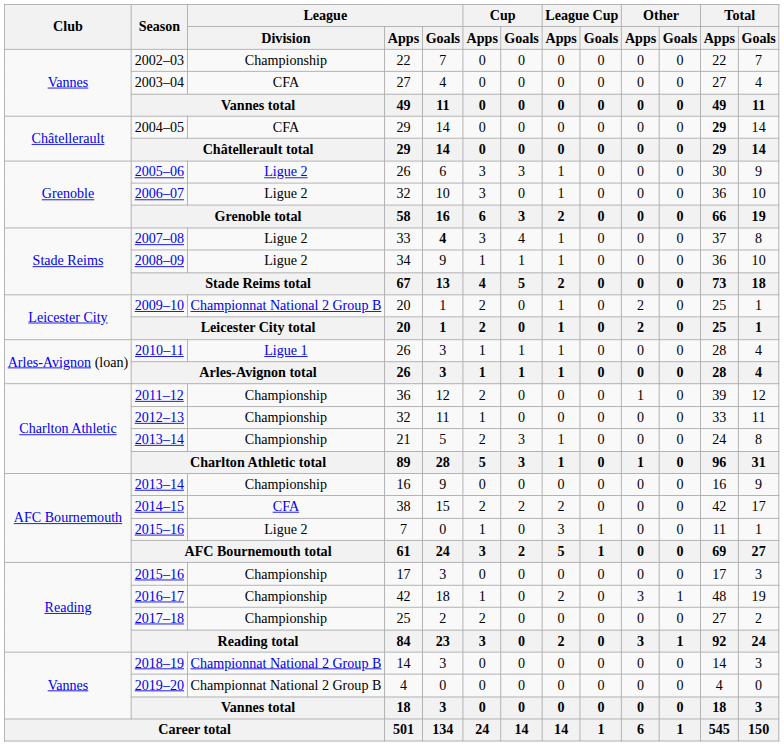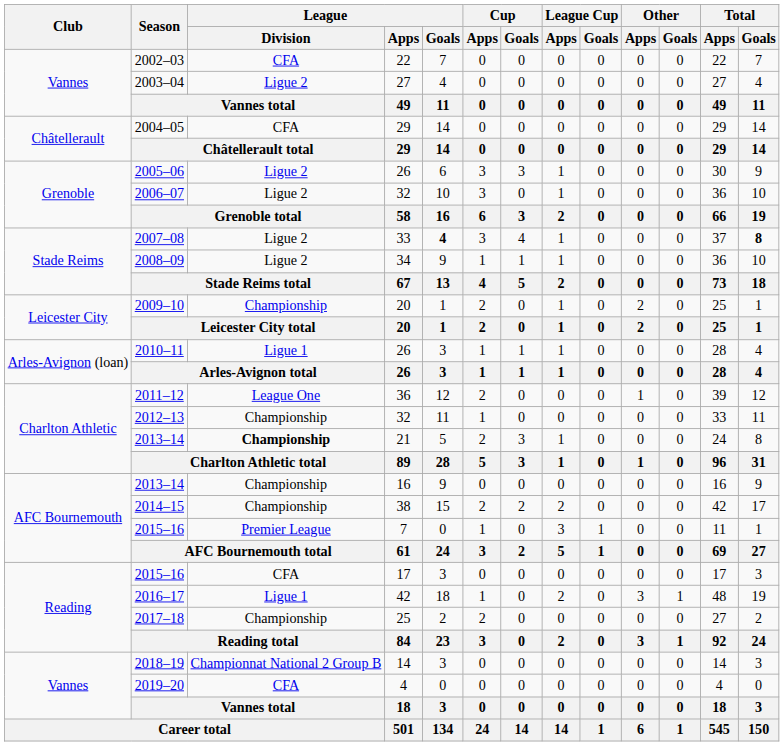2002–03 | League / Division: Championship -> CFA
2003–04 | League / Division: CFA -> Ligue 2
2004–05 | Total / Apps: bold -> normal
2007–08 | Total / Goals: normal -> bold
2009–10 | League / Division: Championnat National 2 Group B -> Championship
2011–12 | League / Division: Championship -> League One
2013–14 / 21 | League / Division: normal -> bold
2014–15 | League / Division: CFA -> Championship
2015–16 / 7 | League / Division: Ligue 2 -> Premier League
2015–16 / 17 | League / Division: Championship -> CFA
2016–17 | League / Division: Championship -> Ligue 1
2019–20 | League / Division: Championnat National 2 Group B -> CFA
